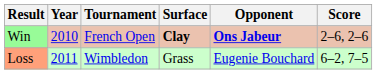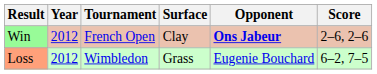Win | Year: 2010 -> 2012
Win | Surface: bold -> normal
Loss | Year: 2011 -> 2012
